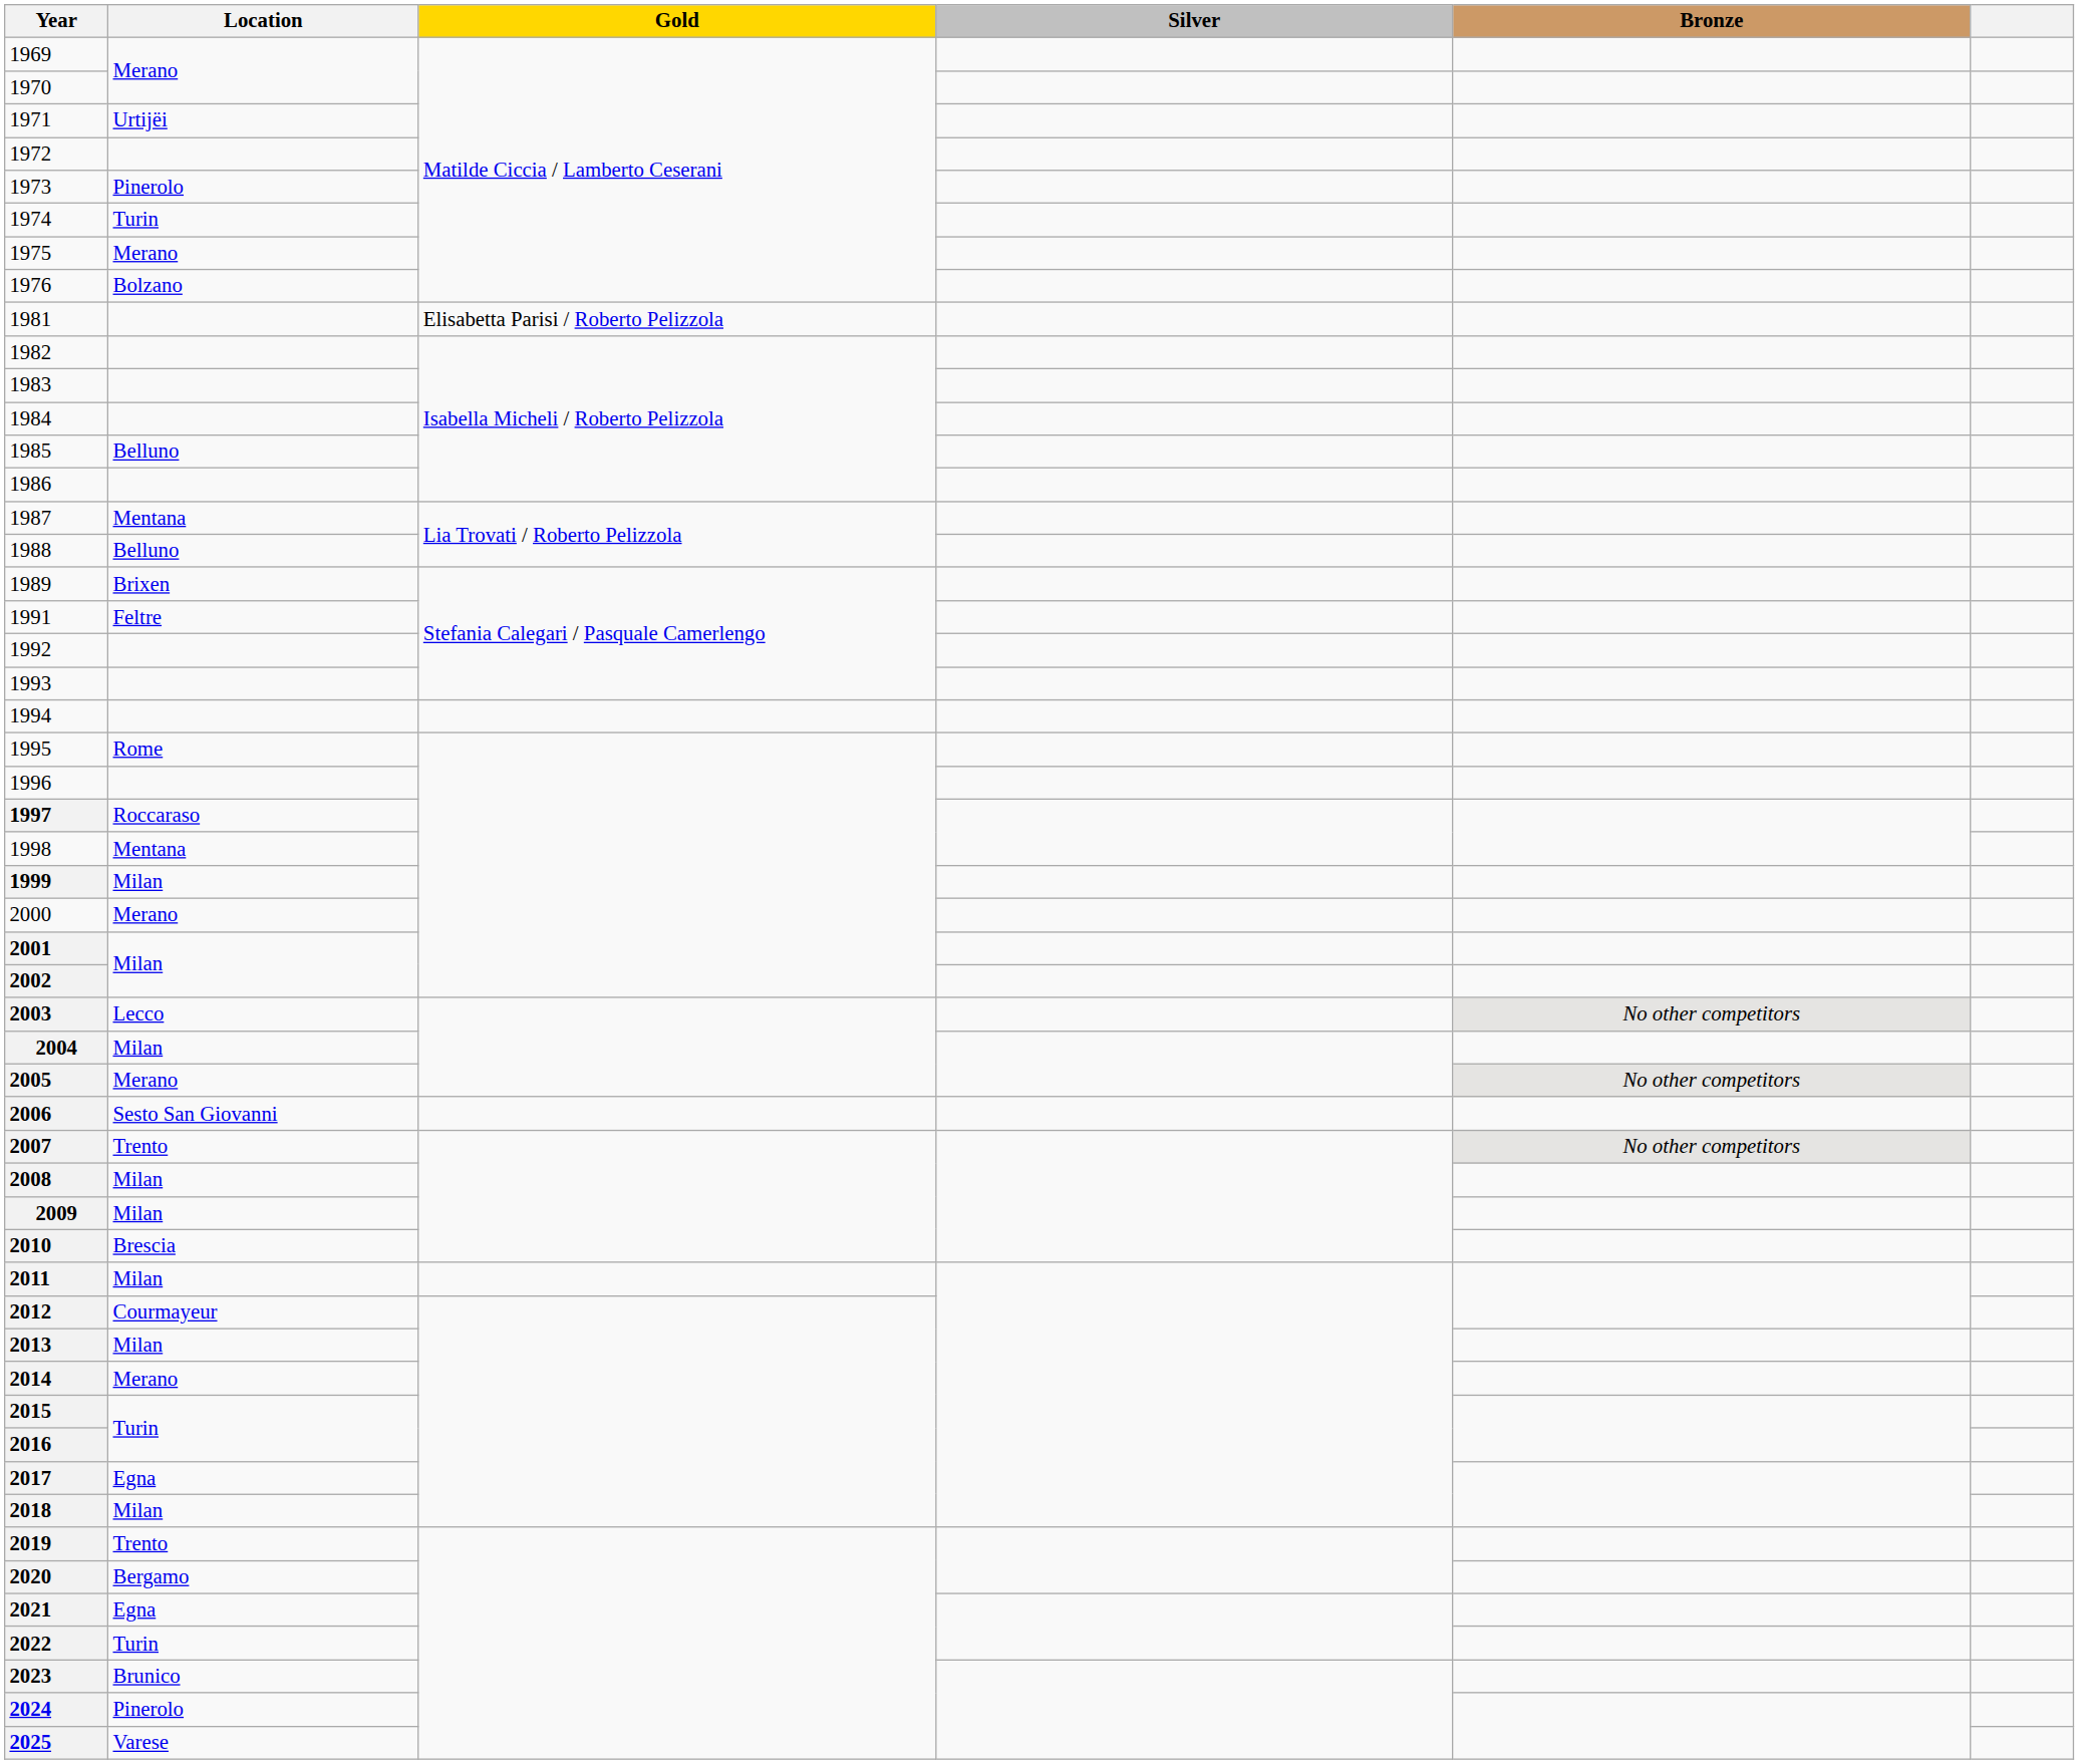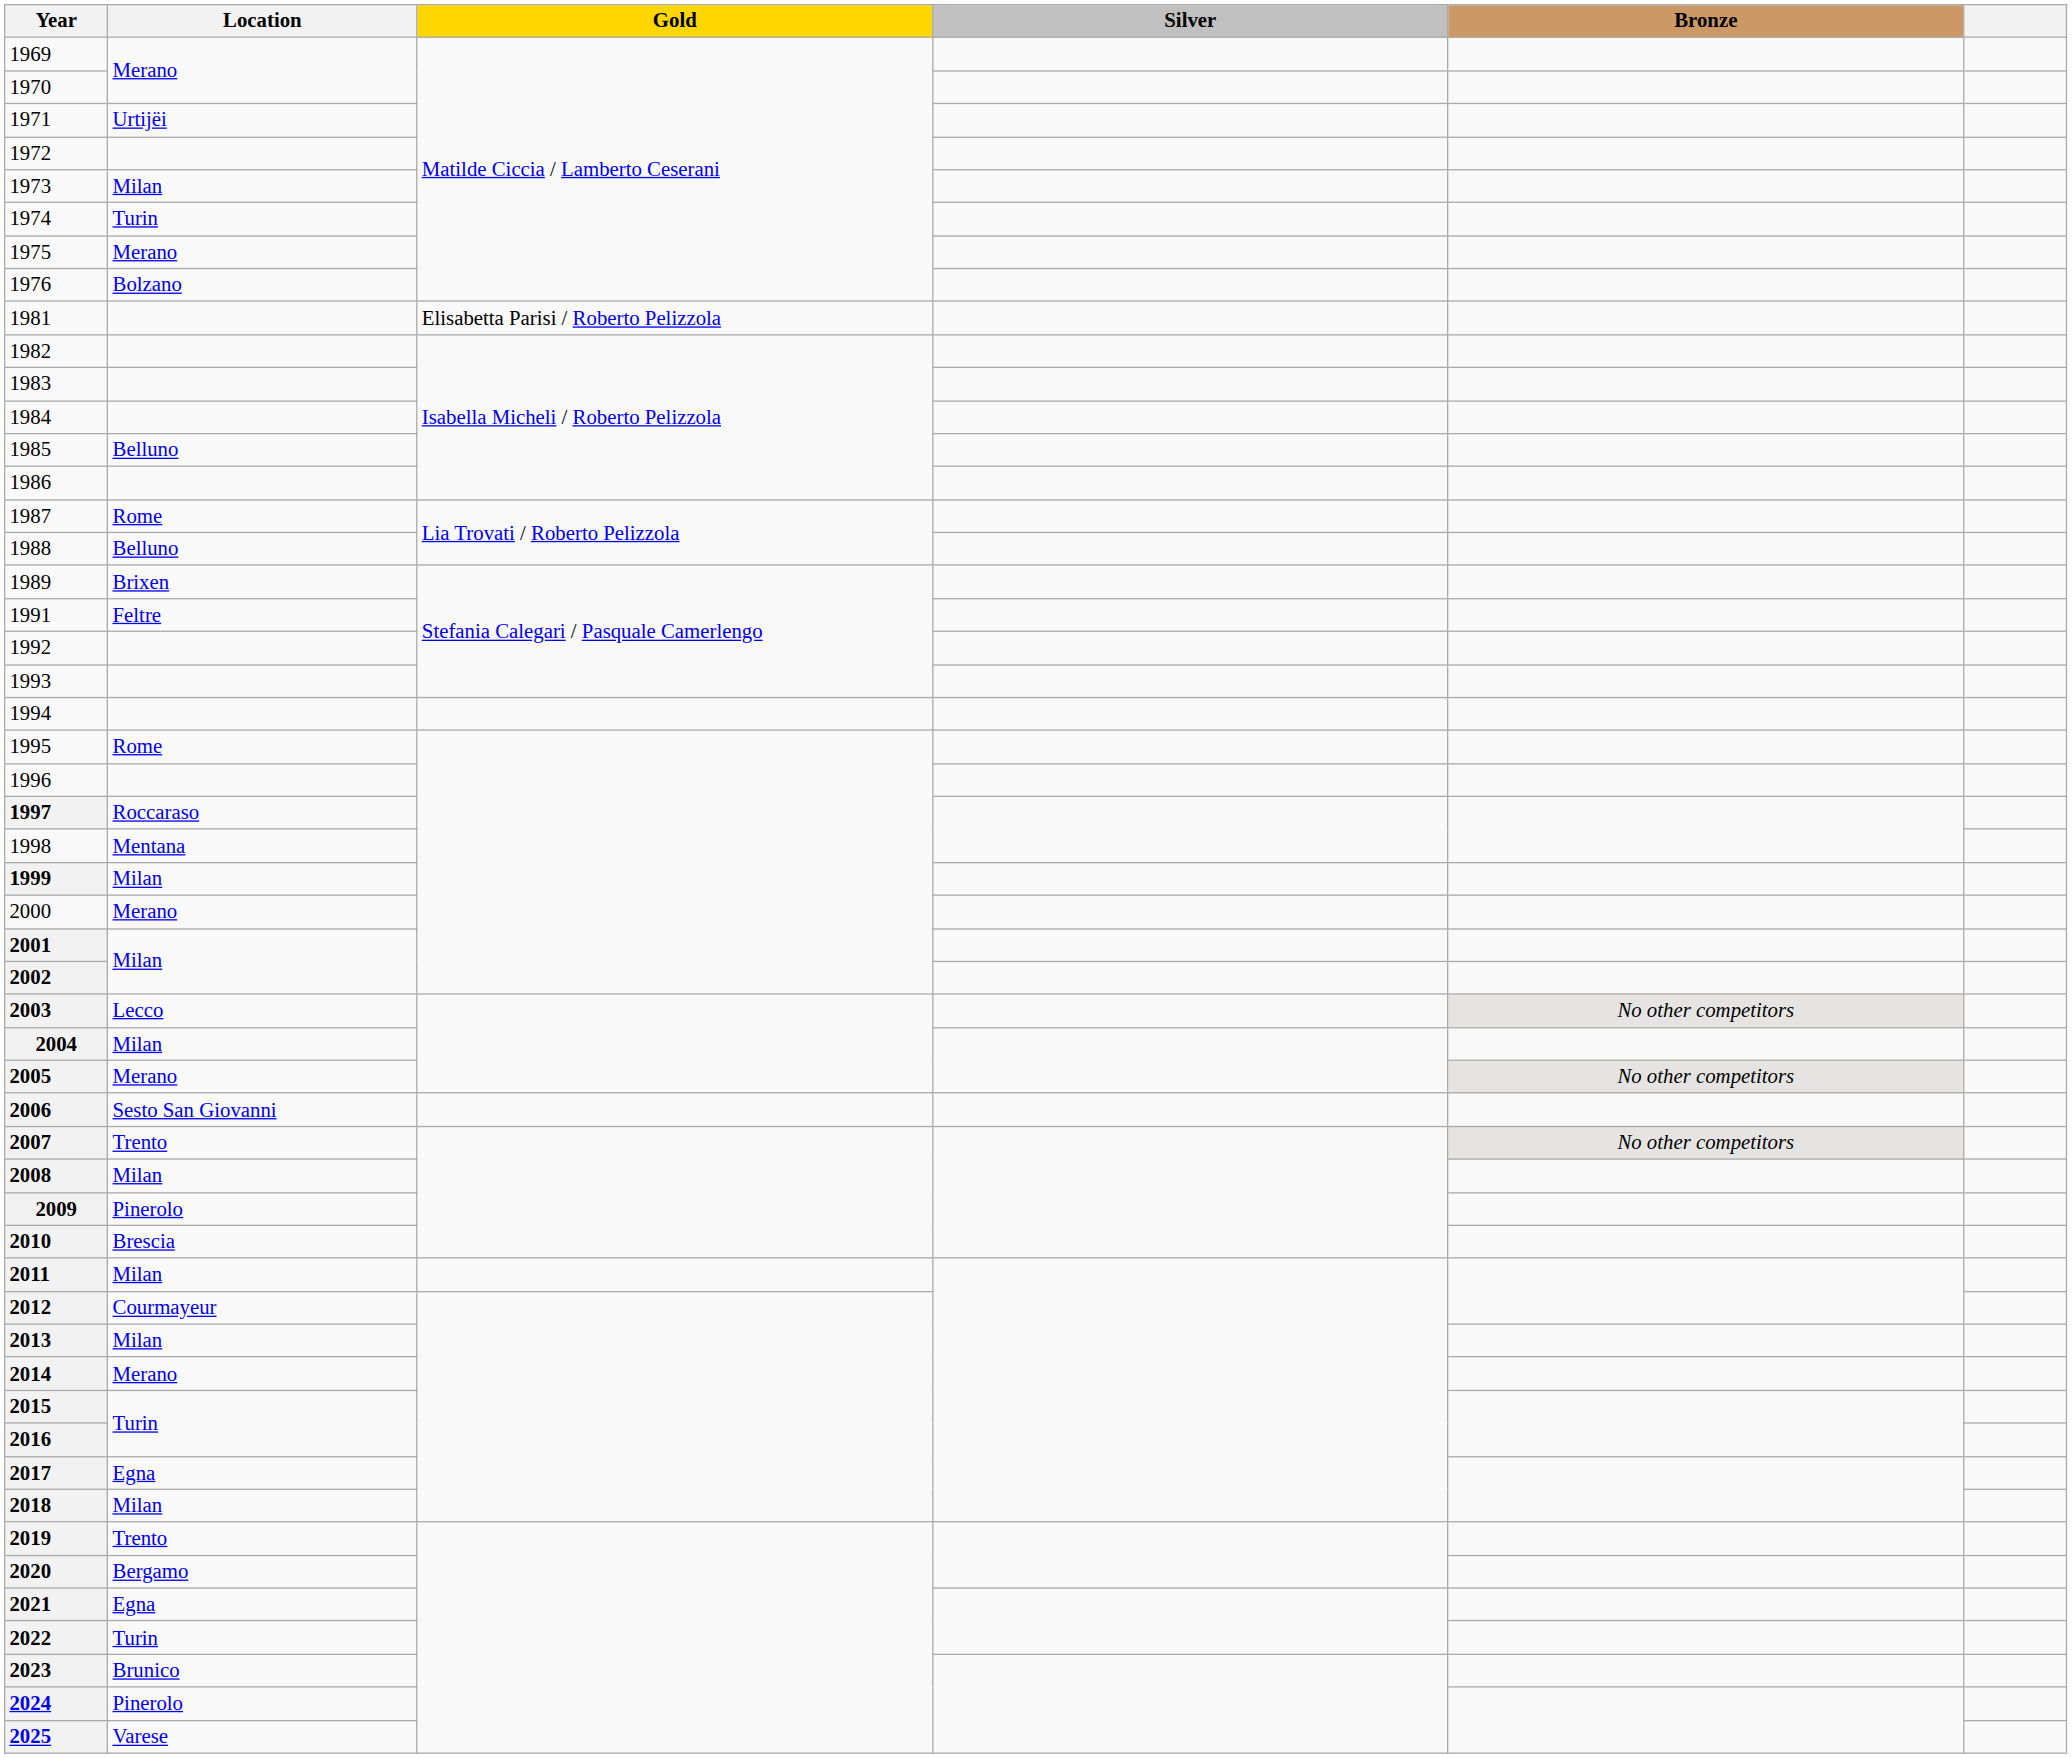1973 | Location: Pinerolo -> Milan
1987 | Location: Mentana -> Rome
2009 | Location: Milan -> Pinerolo
